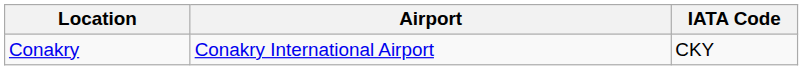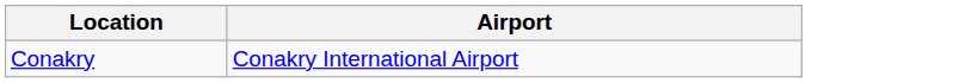- column: IATA Code | CKY
